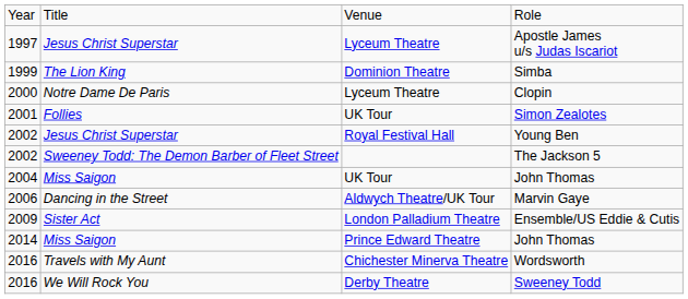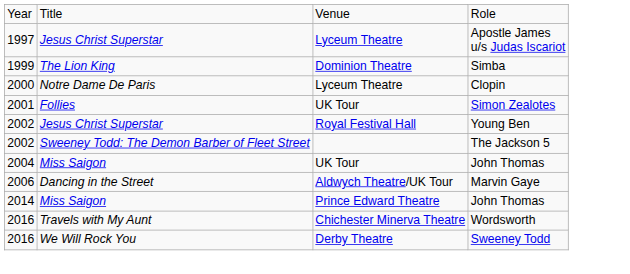- row: 2009 | Sister Act | London Palladium Theatre | Ensemble/US Eddie & Cutis
